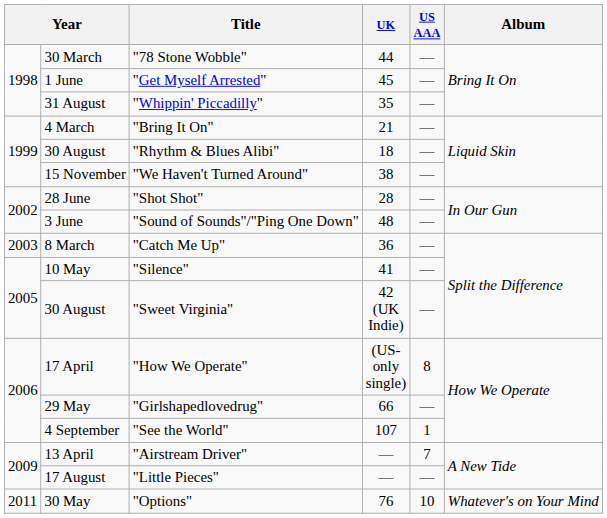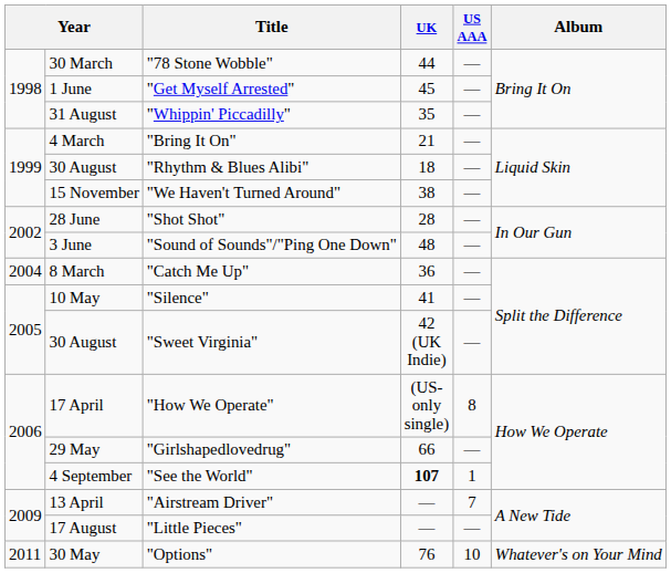"Catch Me Up" | column 1: 2003 -> 2004
"See the World" | UK: normal -> bold
